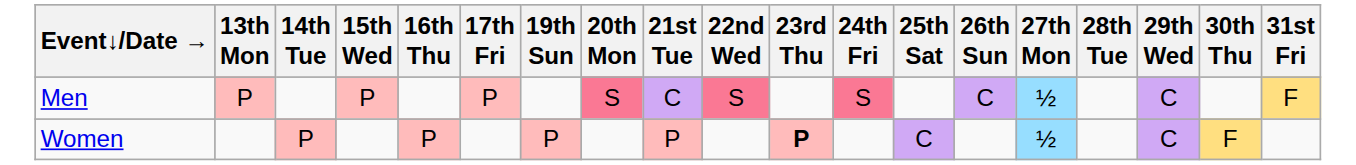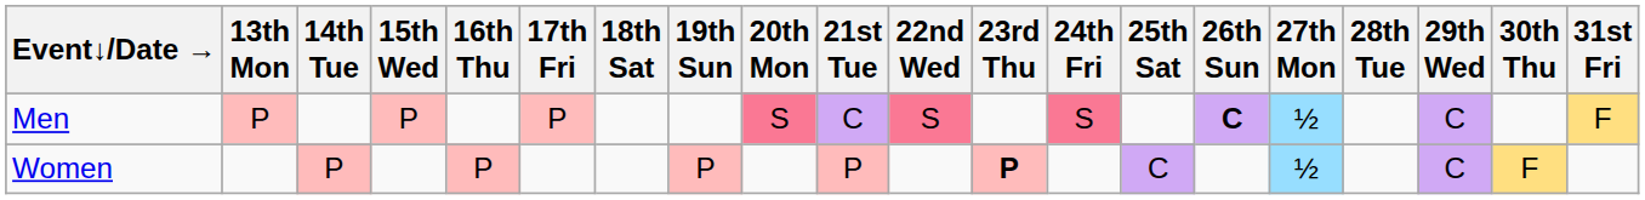+ column: 18th Sat
Men | 26th Sun: normal -> bold
